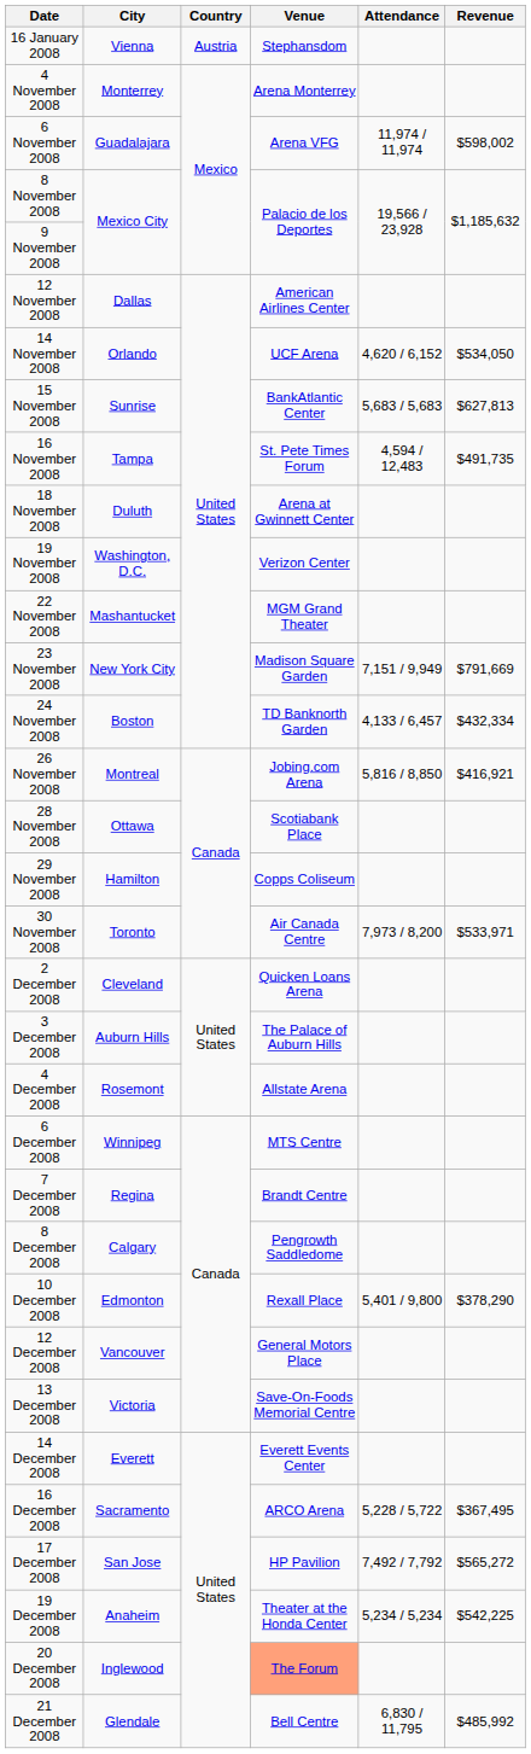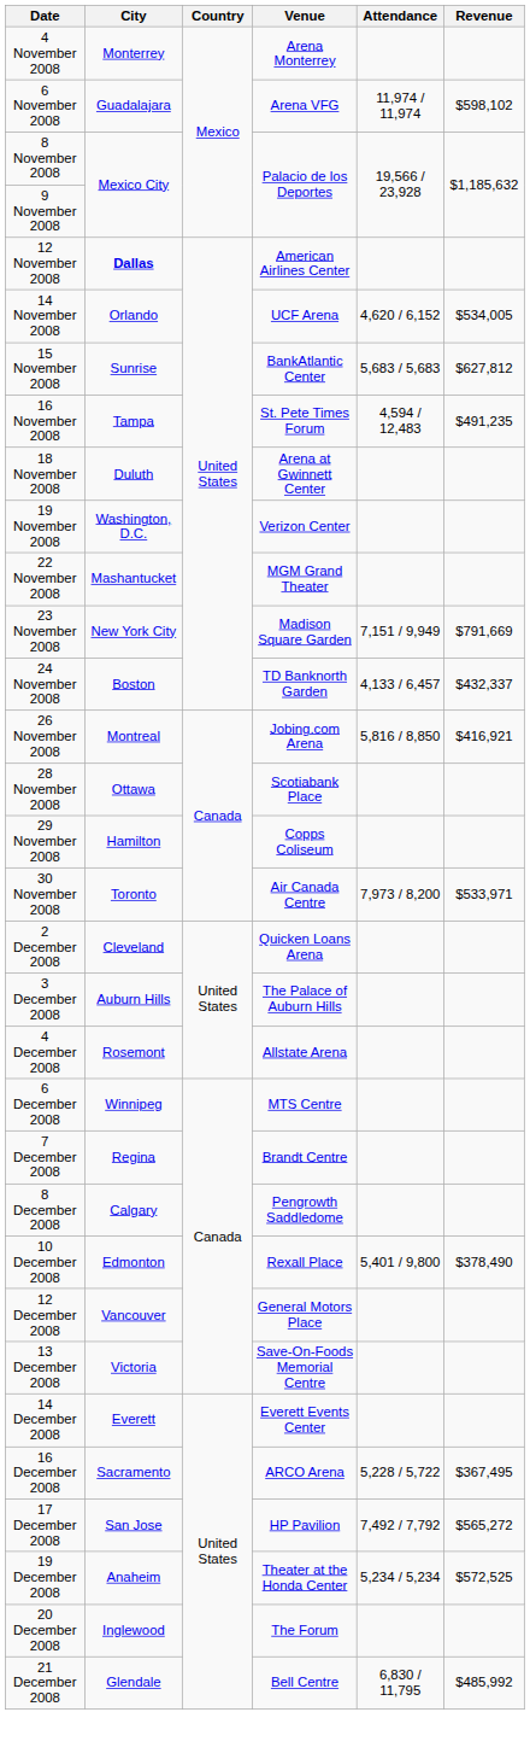- row: 16 January 2008 | Vienna | Austria | Stephansdom
6 November 2008 | Revenue: $598,002 -> $598,102
12 November 2008 | City: normal -> bold
14 November 2008 | Revenue: $534,050 -> $534,005
15 November 2008 | Revenue: $627,813 -> $627,812
16 November 2008 | Revenue: $491,735 -> $491,235
24 November 2008 | Revenue: $432,334 -> $432,337
10 December 2008 | Revenue: $378,290 -> $378,490
19 December 2008 | Revenue: $542,225 -> $572,525
20 December 2008 | Venue: lightsalmon background -> no background
